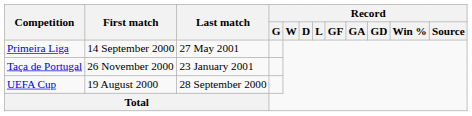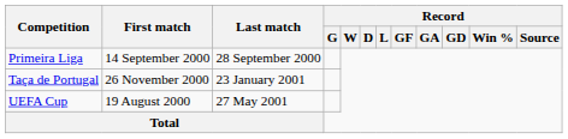Primeira Liga | Last match: 27 May 2001 -> 28 September 2000
UEFA Cup | Last match: 28 September 2000 -> 27 May 2001
